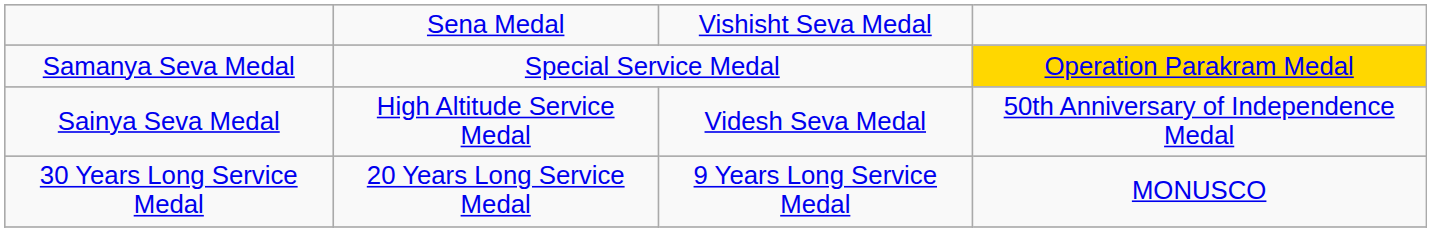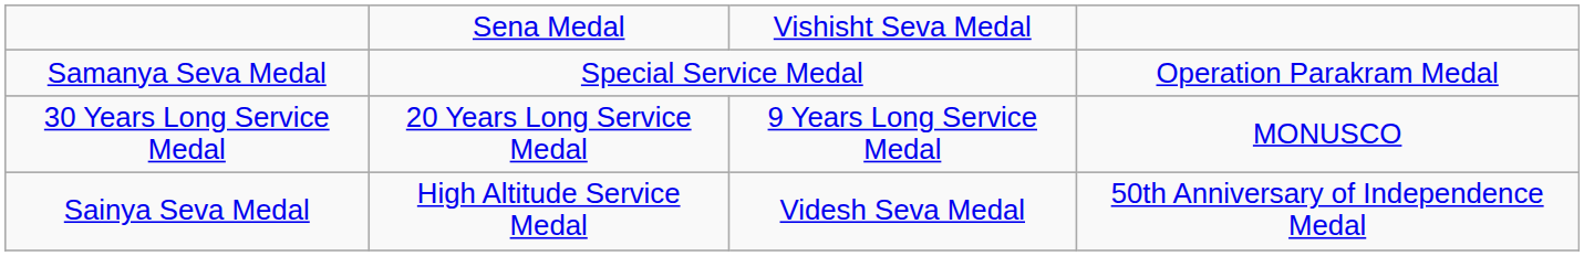Samanya Seva Medal | column 4: gold background -> no background
rows swapped: Sainya Seva Medal <-> 30 Years Long Service Medal
